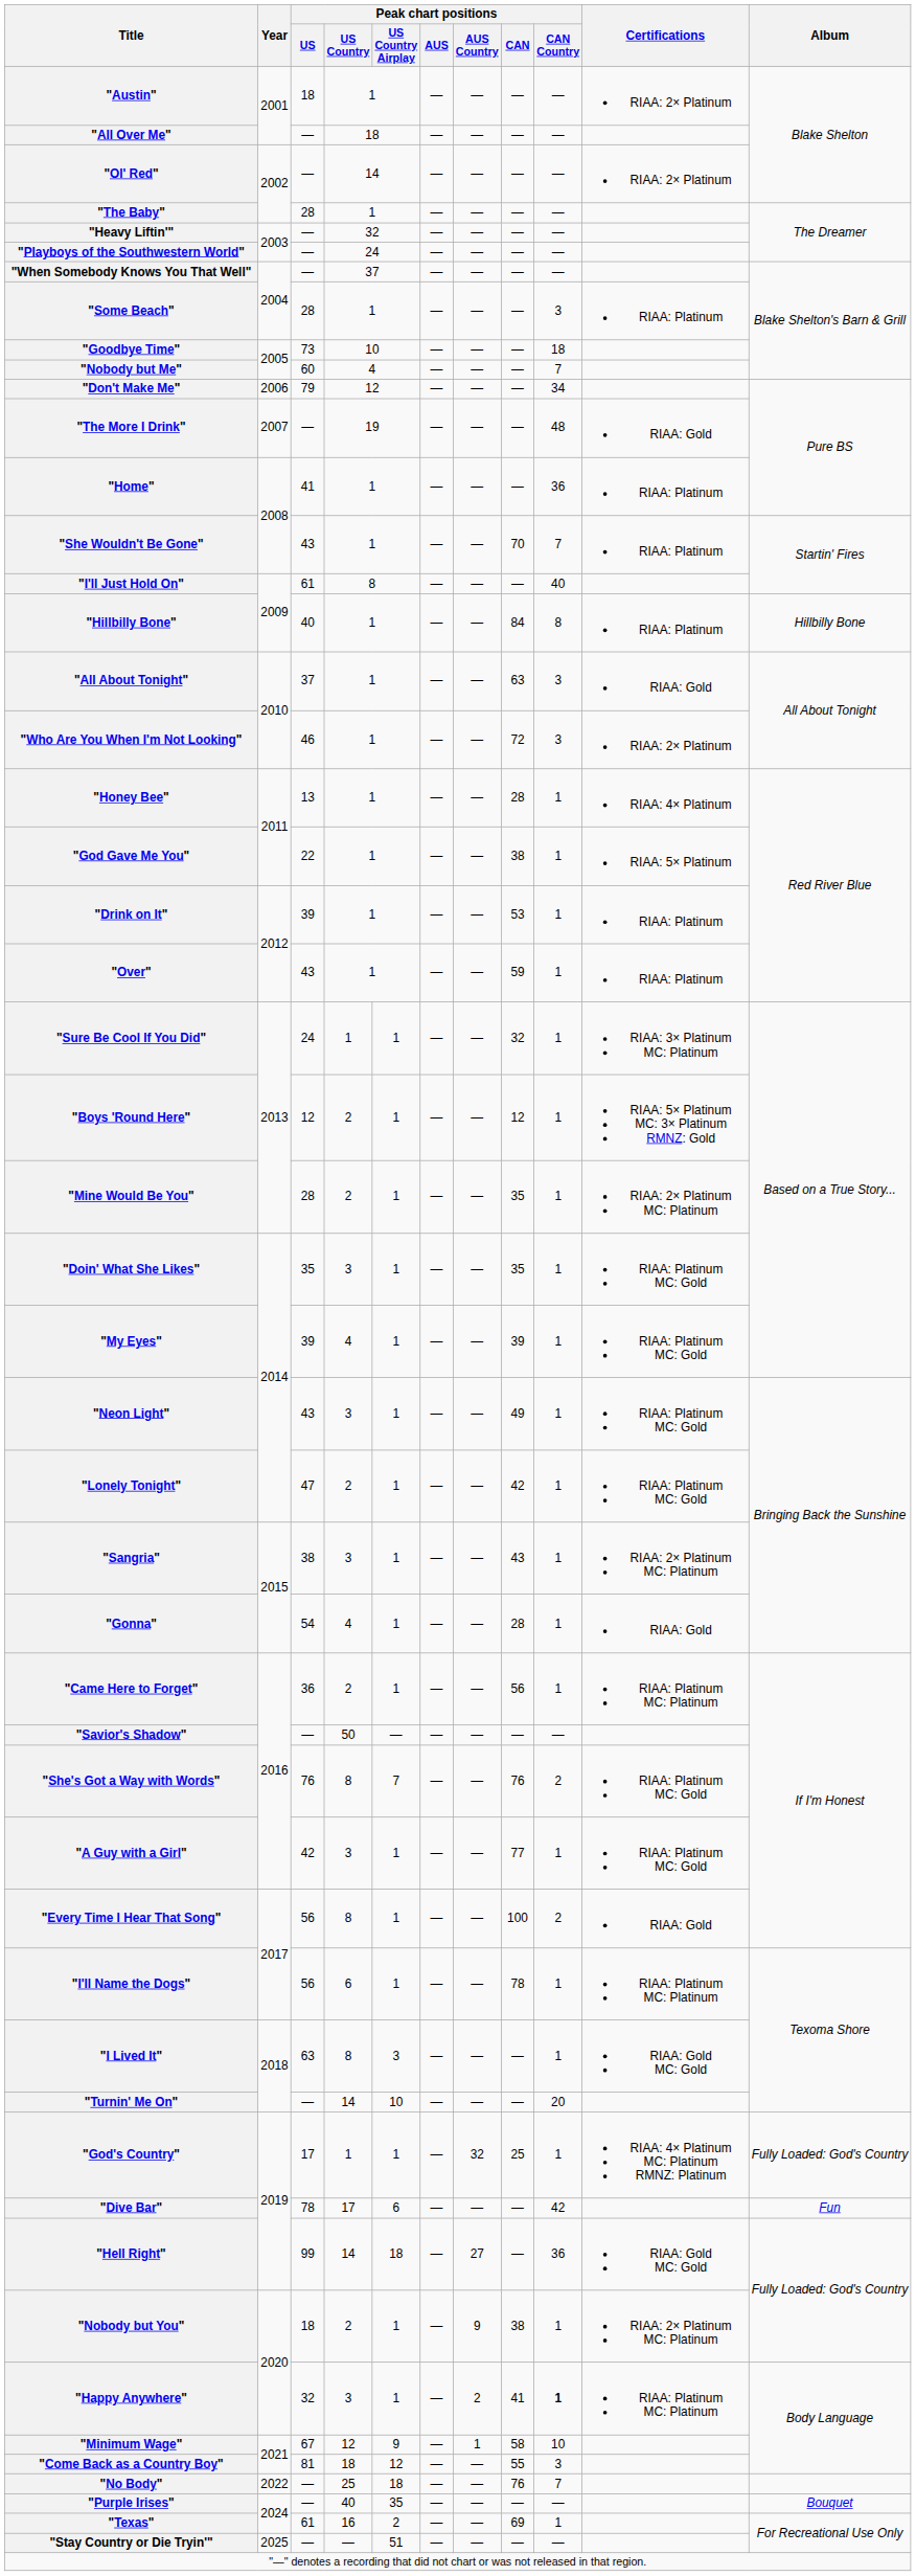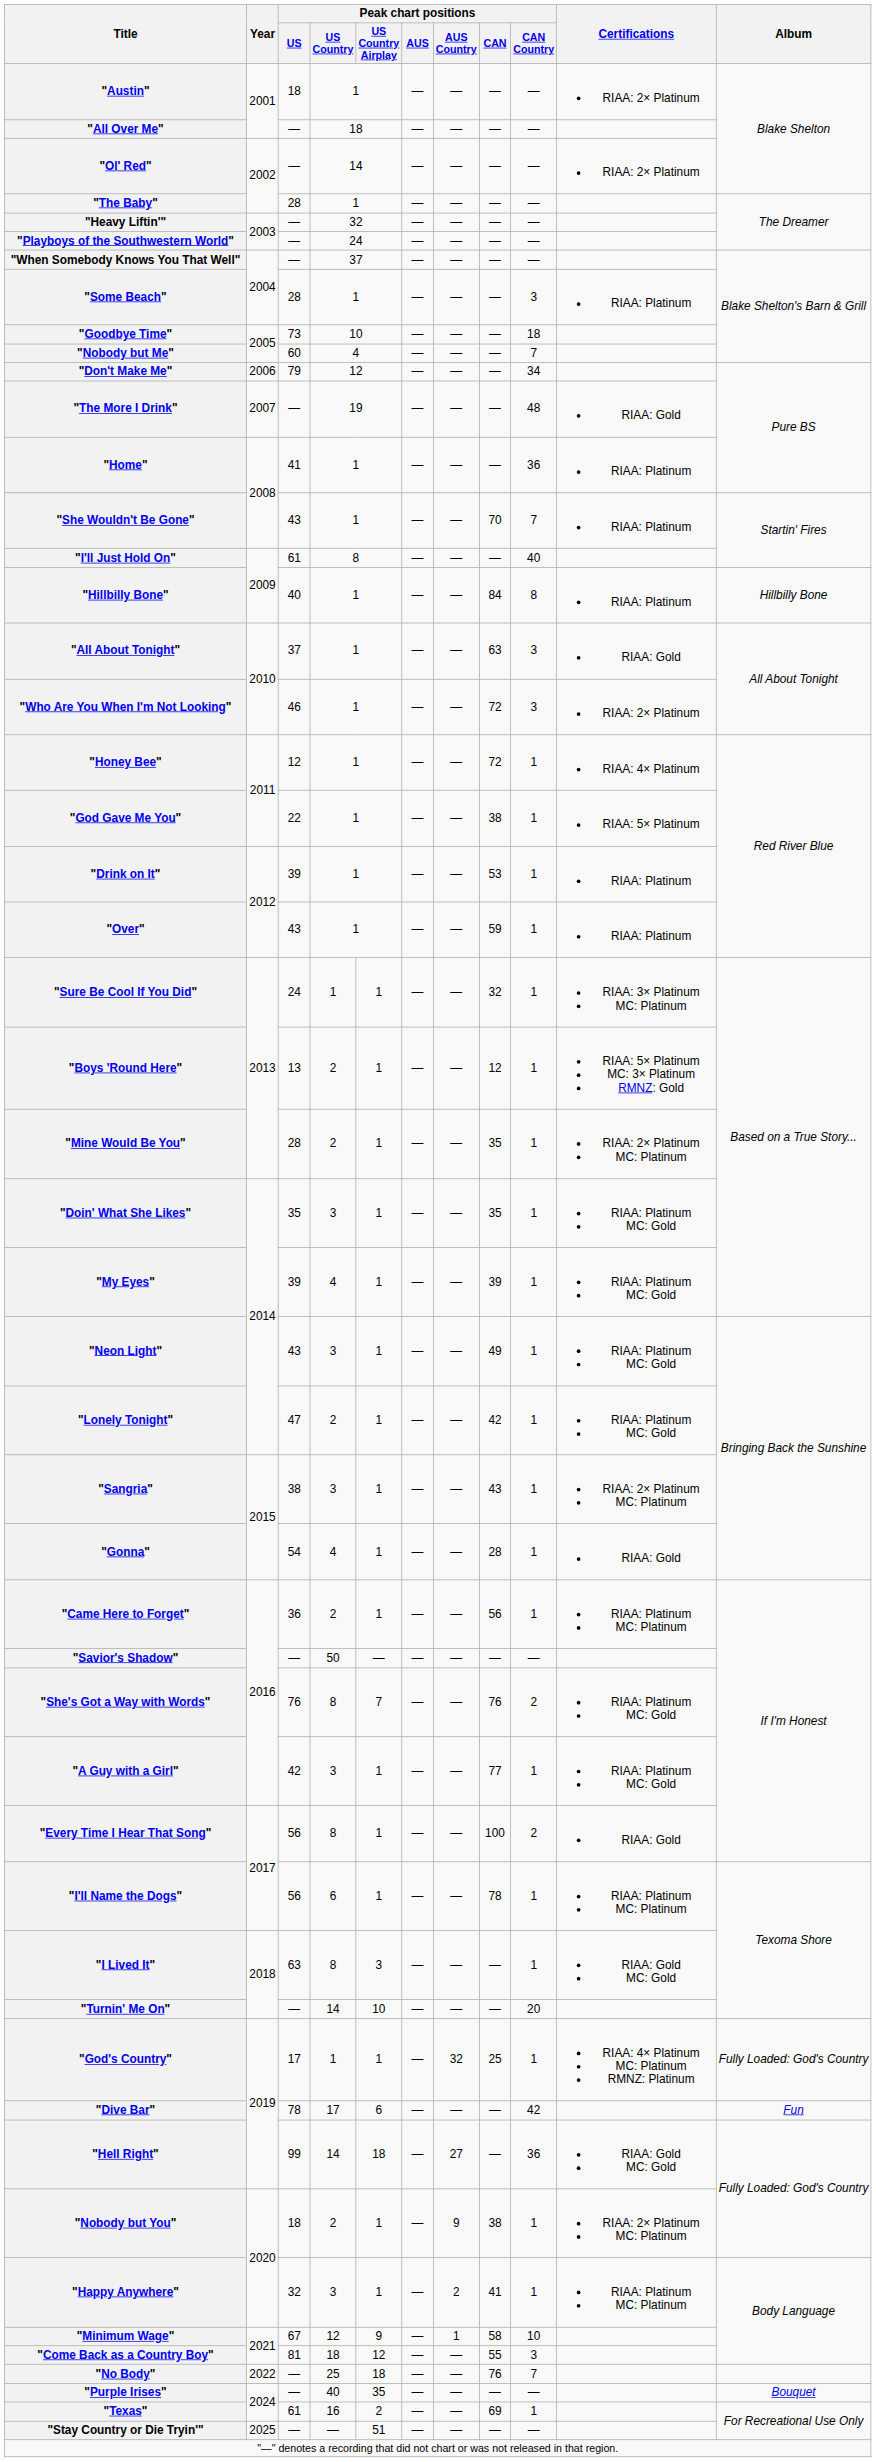"Honey Bee" | Peak chart positions / US: 13 -> 12
"Honey Bee" | Peak chart positions / CAN: 28 -> 72
"Boys 'Round Here" | Peak chart positions / US: 12 -> 13
"Happy Anywhere" | Peak chart positions / CAN Country: bold -> normal
